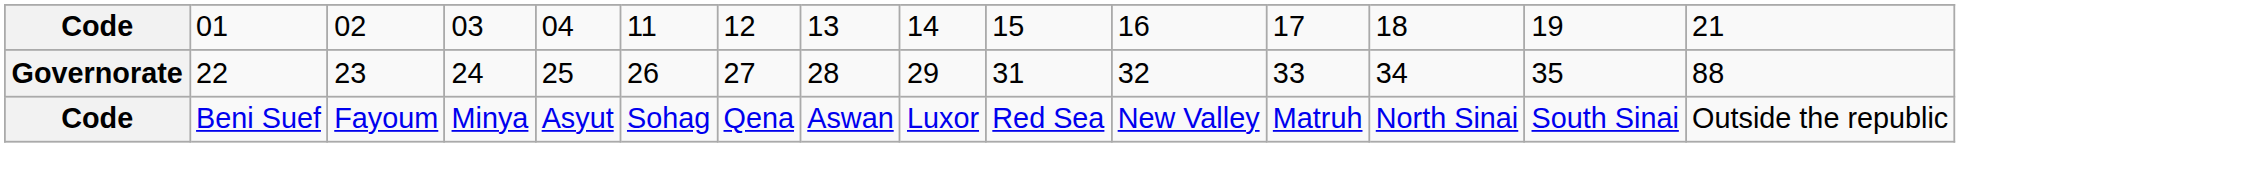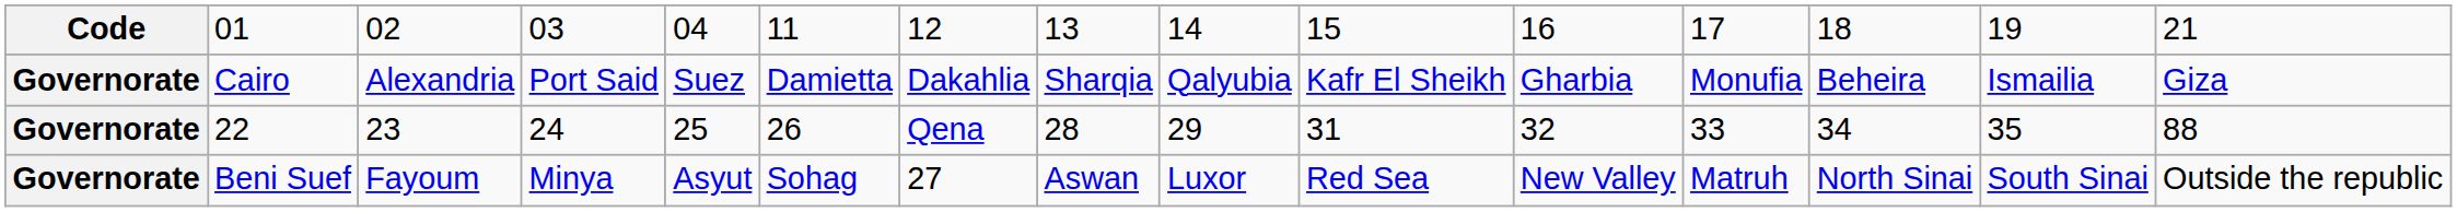+ row: Governorate | Cairo | Alexandria | Port Said | Suez | Damietta | Dakahlia | Sharqia | Qalyubia | Kafr El Sheikh | Gharbia | Monufia | Beheira | Ismailia | Giza
22 | column 7: 27 -> Qena
Beni Suef | column 1: Code -> Governorate
Beni Suef | column 7: Qena -> 27
